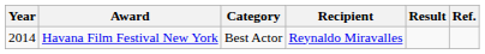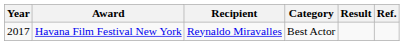columns swapped: Category <-> Recipient
Havana Film Festival New York | Year: 2014 -> 2017
